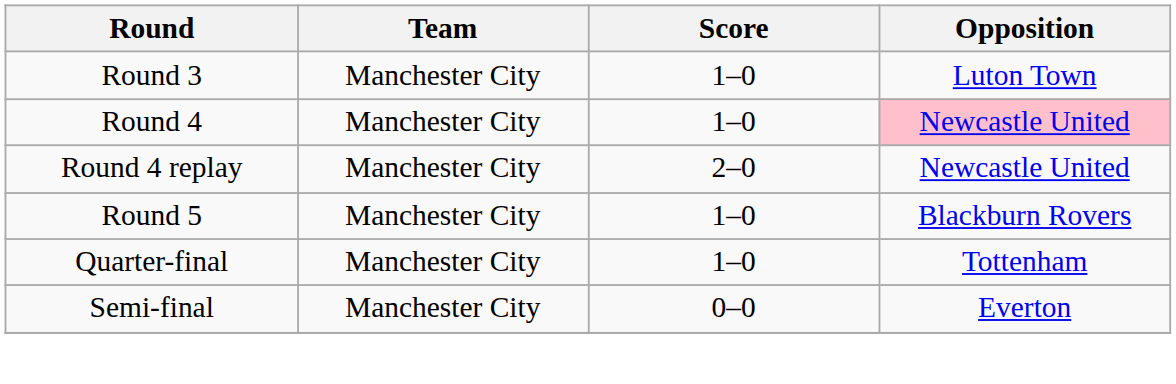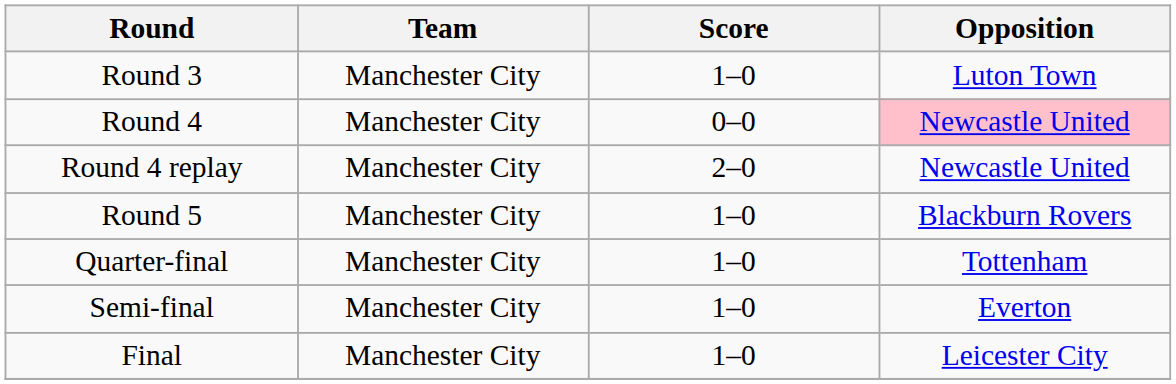Round 4 | Score: 1–0 -> 0–0
Semi-final | Score: 0–0 -> 1–0
+ row: Final | Manchester City | 1–0 | Leicester City
